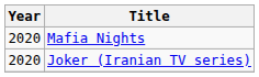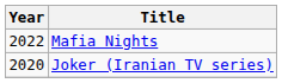Mafia Nights | Year: 2020 -> 2022
